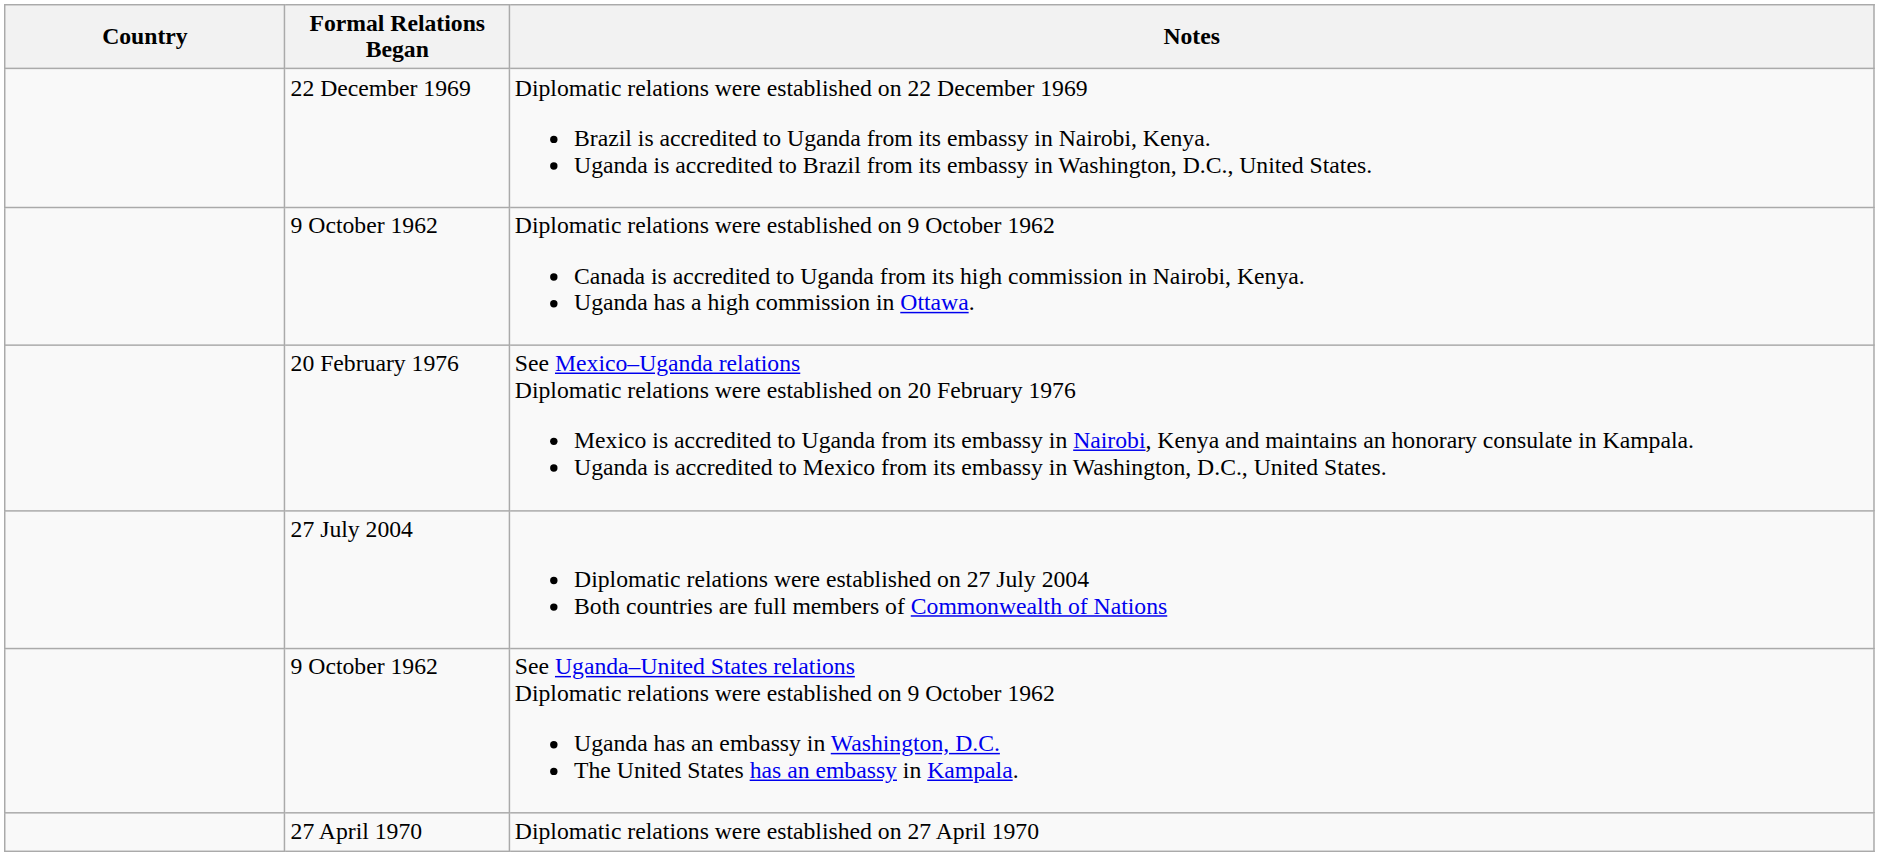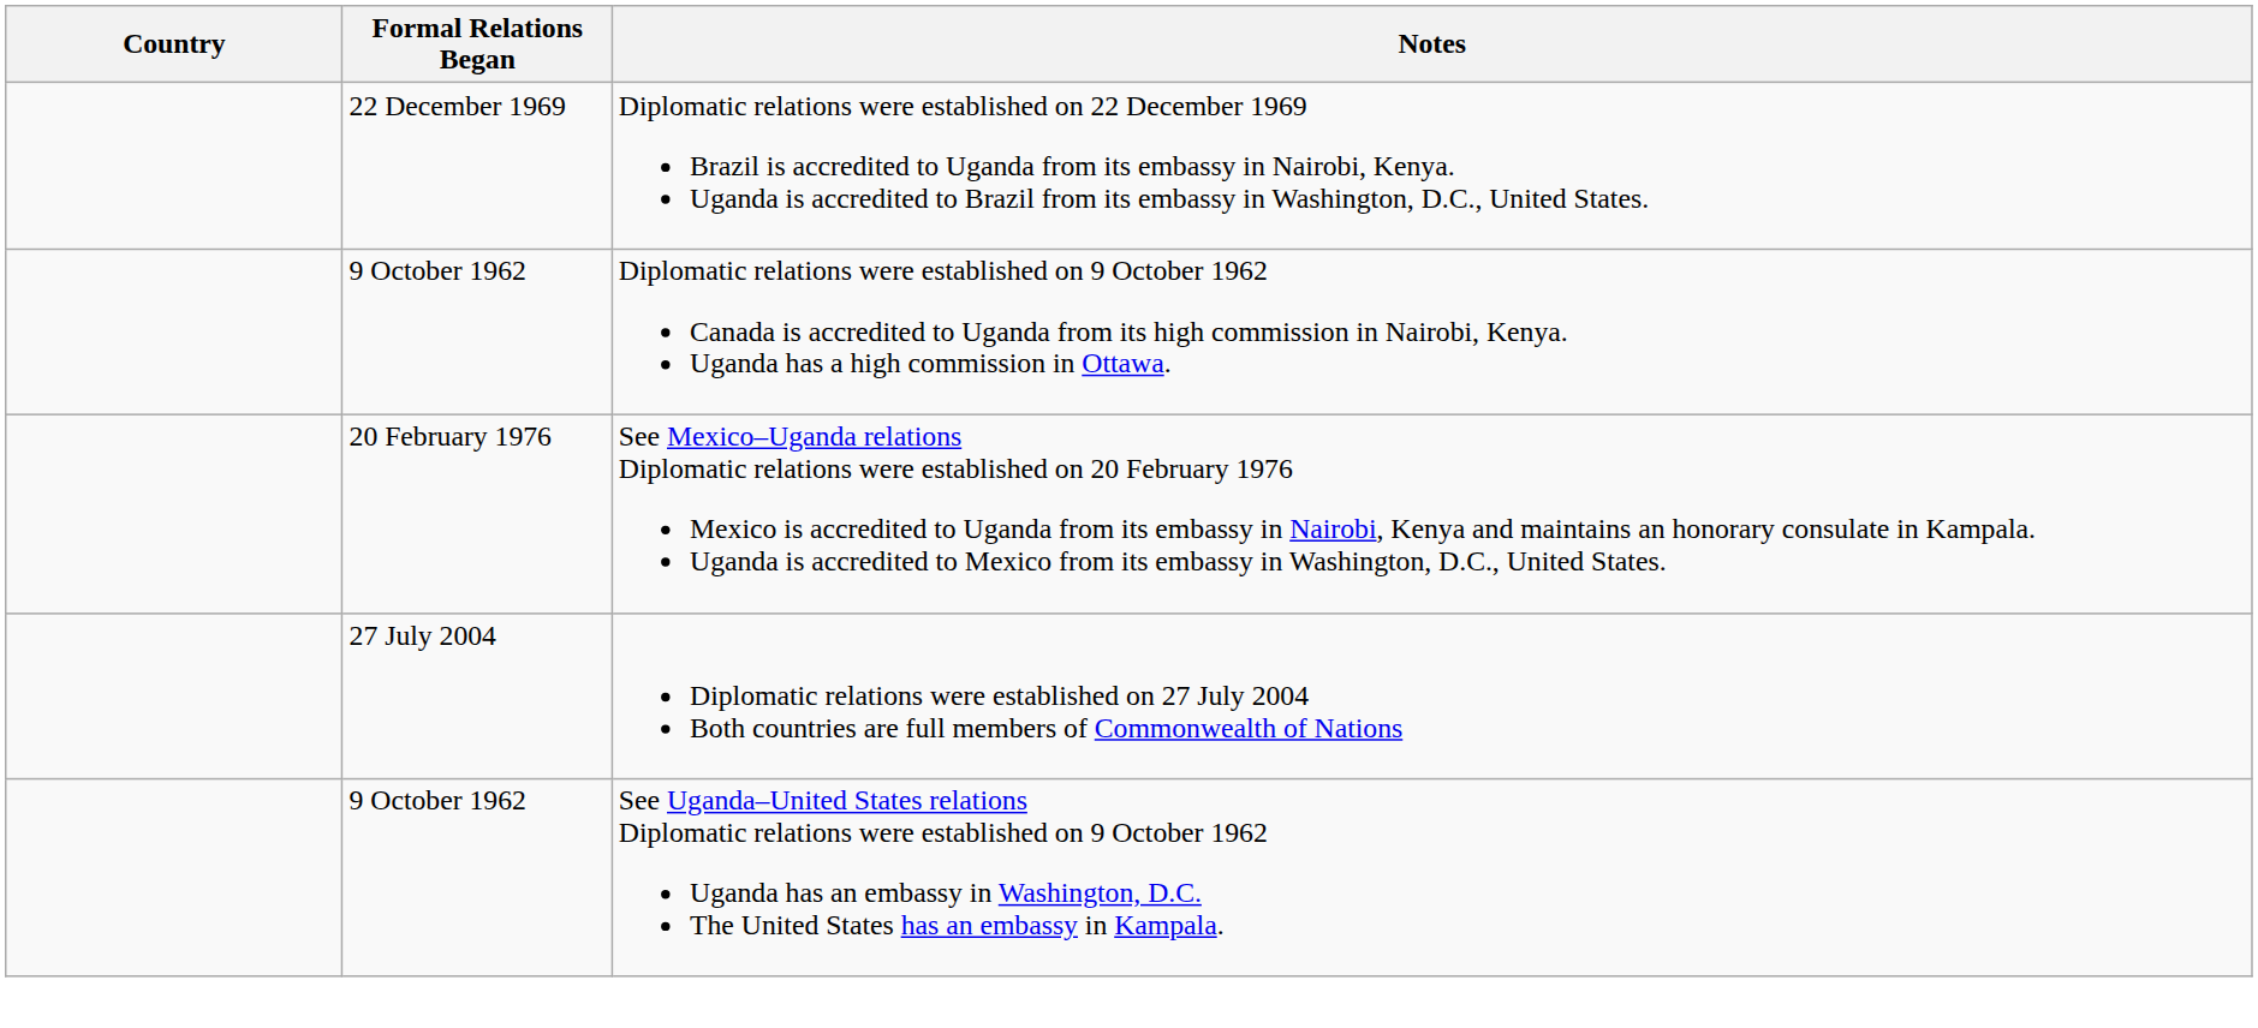- row: 27 April 1970 | Diplomatic relations were established on 27 April 1970
